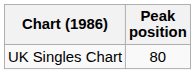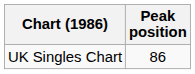UK Singles Chart | Peak position: 80 -> 86
